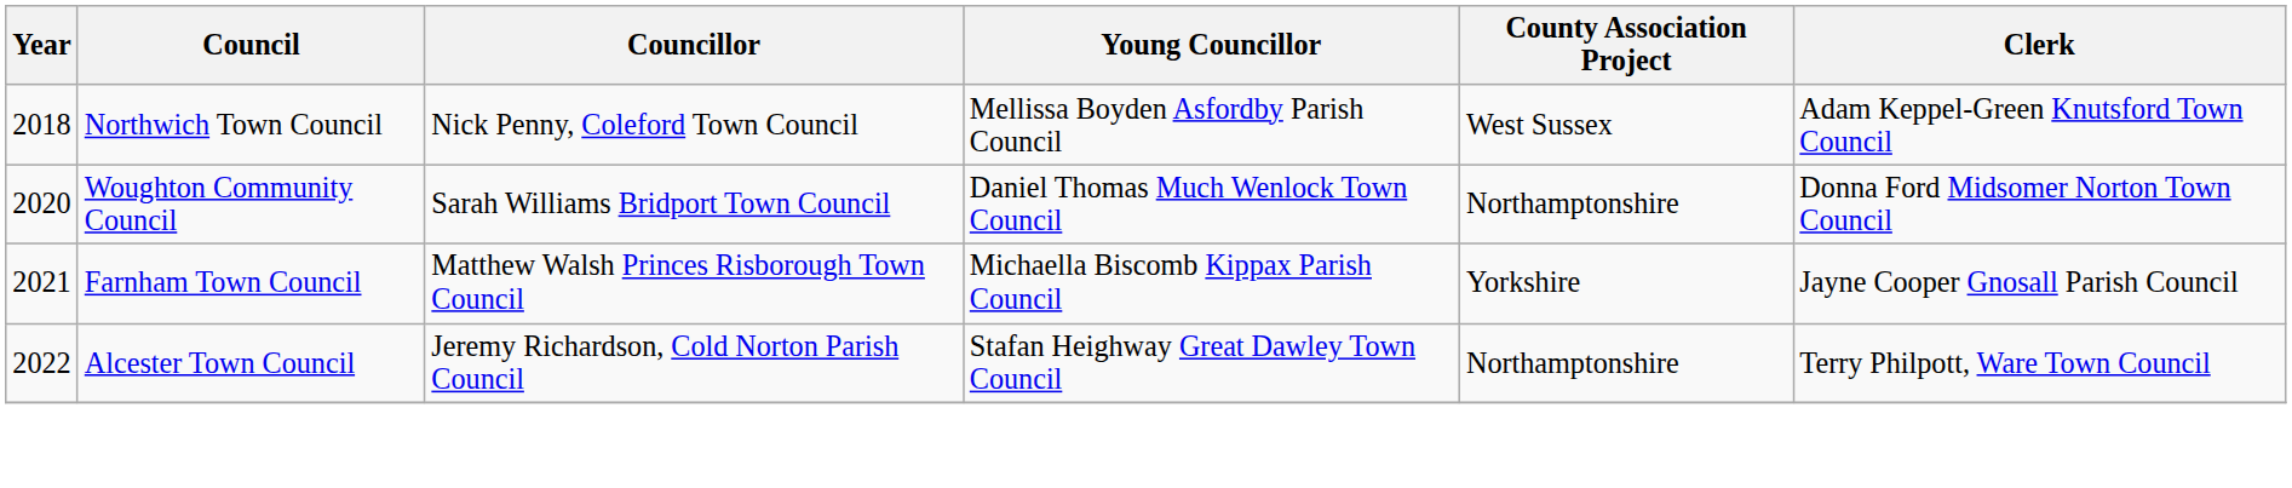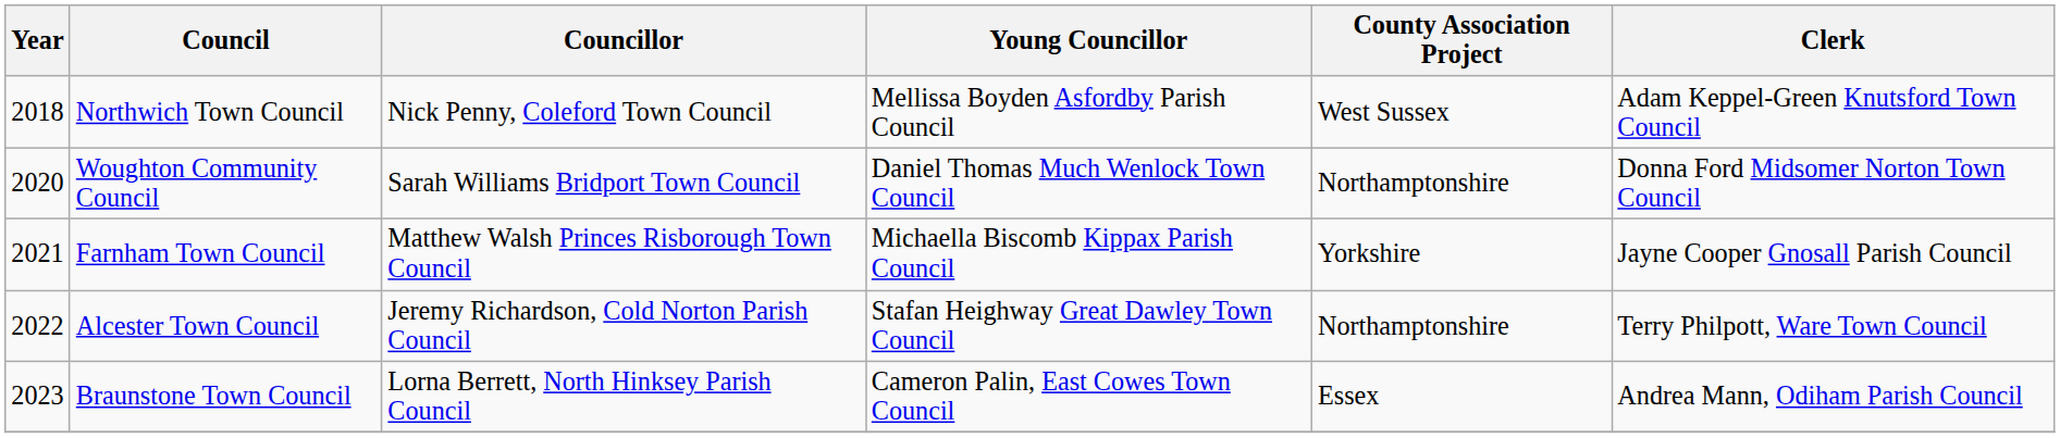+ row: 2023 | Braunstone Town Council | Lorna Berrett, North Hinksey Parish Council | Cameron Palin, East Cowes Town Council | Essex | Andrea Mann, Odiham Parish Council
